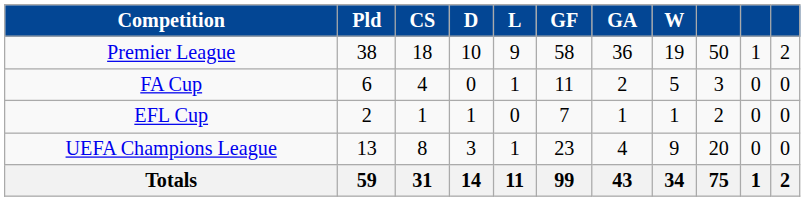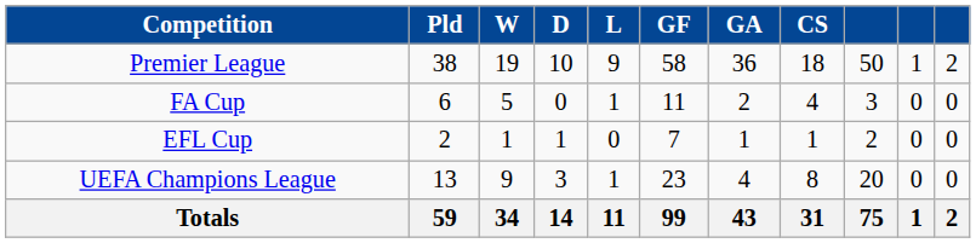columns swapped: W <-> CS
